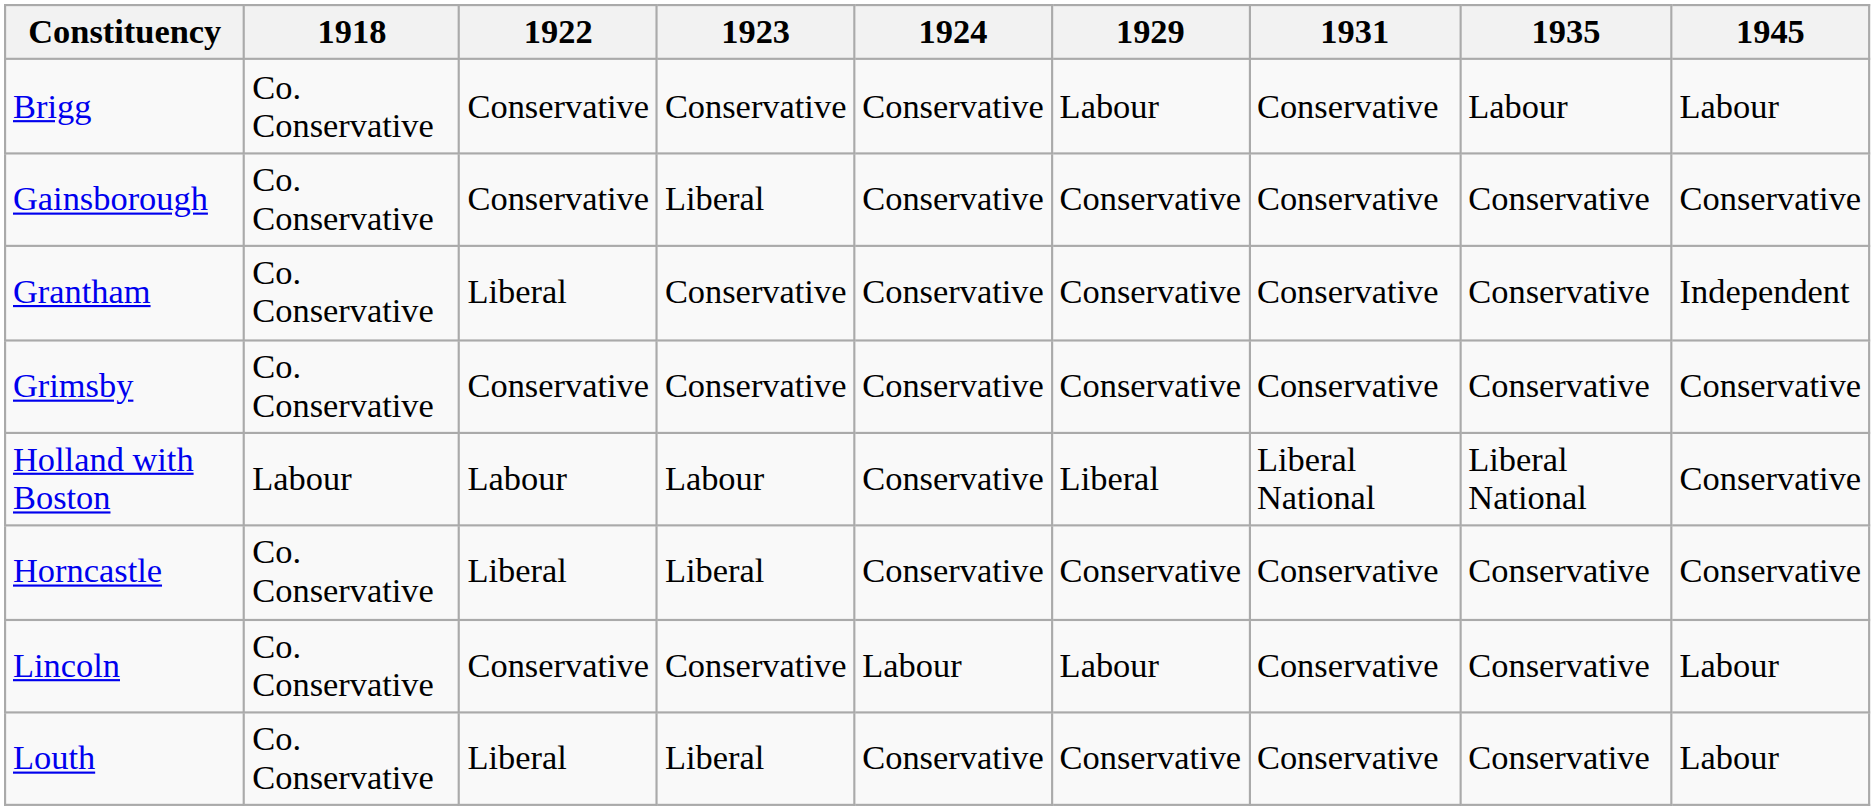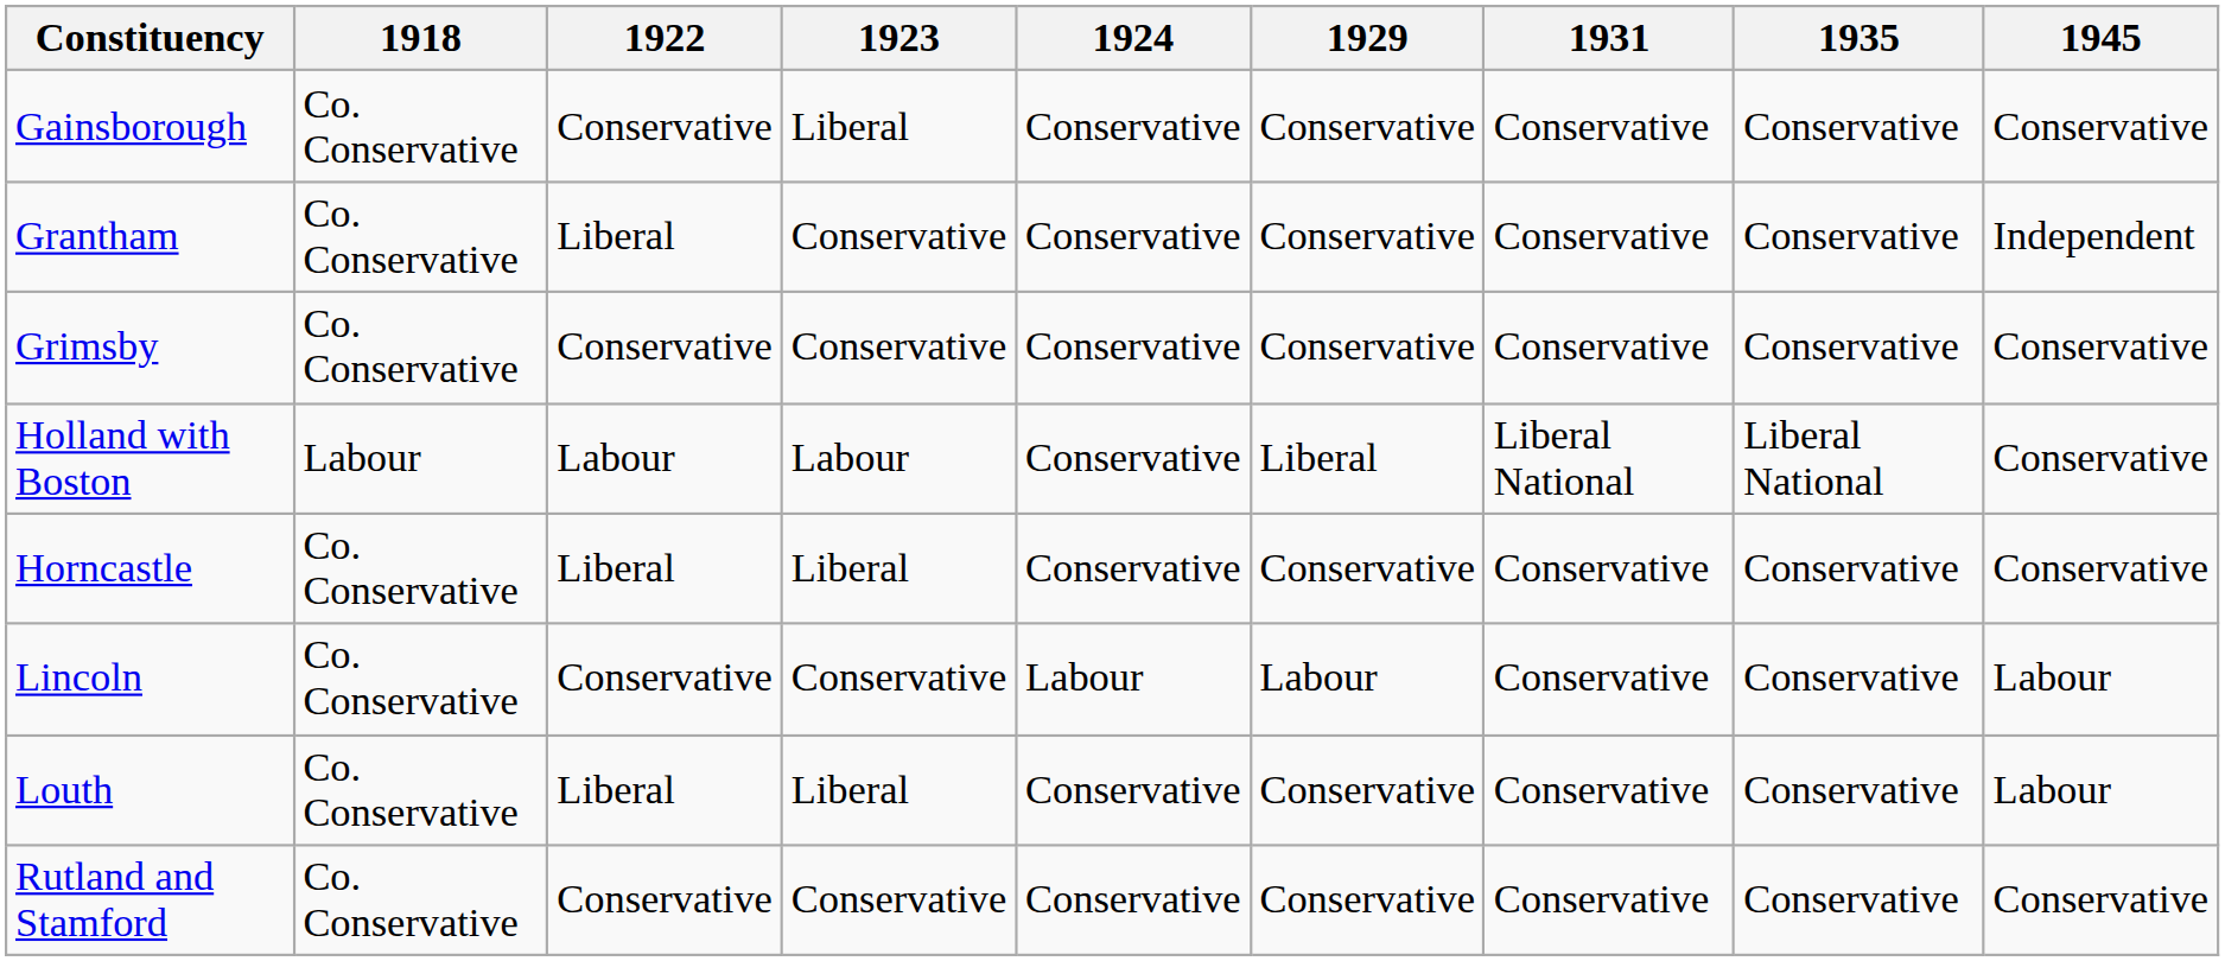- row: Brigg | Co. Conservative | Conservative | Conservative | Conservative | Labour | Conservative | Labour | Labour
+ row: Rutland and Stamford | Co. Conservative | Conservative | Conservative | Conservative | Conservative | Conservative | Conservative | Conservative
